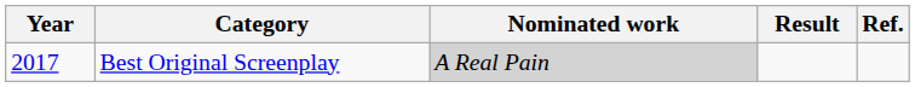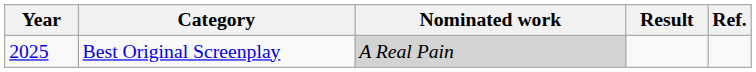Best Original Screenplay | Year: 2017 -> 2025
